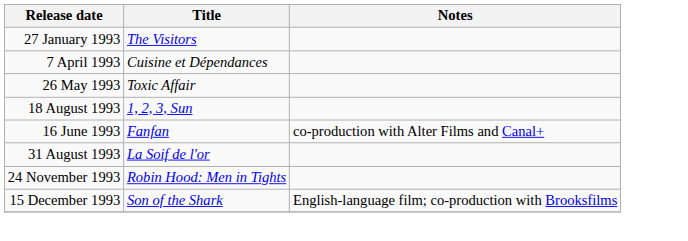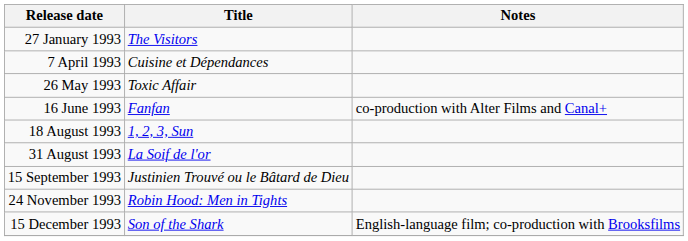rows swapped: 16 June 1993 <-> 18 August 1993
+ row: 15 September 1993 | Justinien Trouvé ou le Bâtard de Dieu
